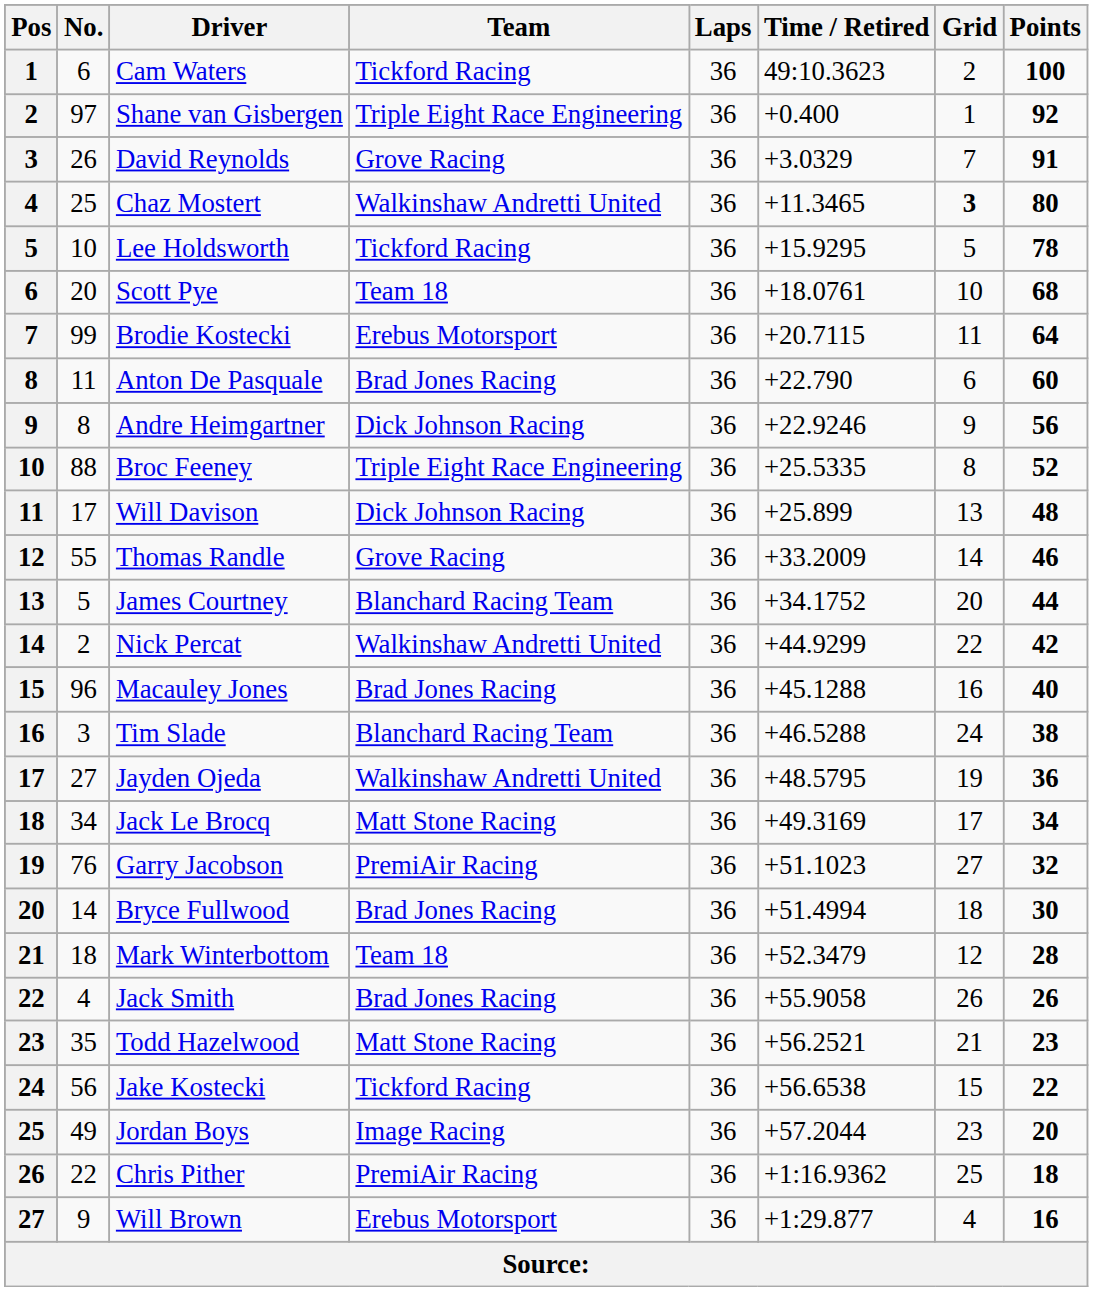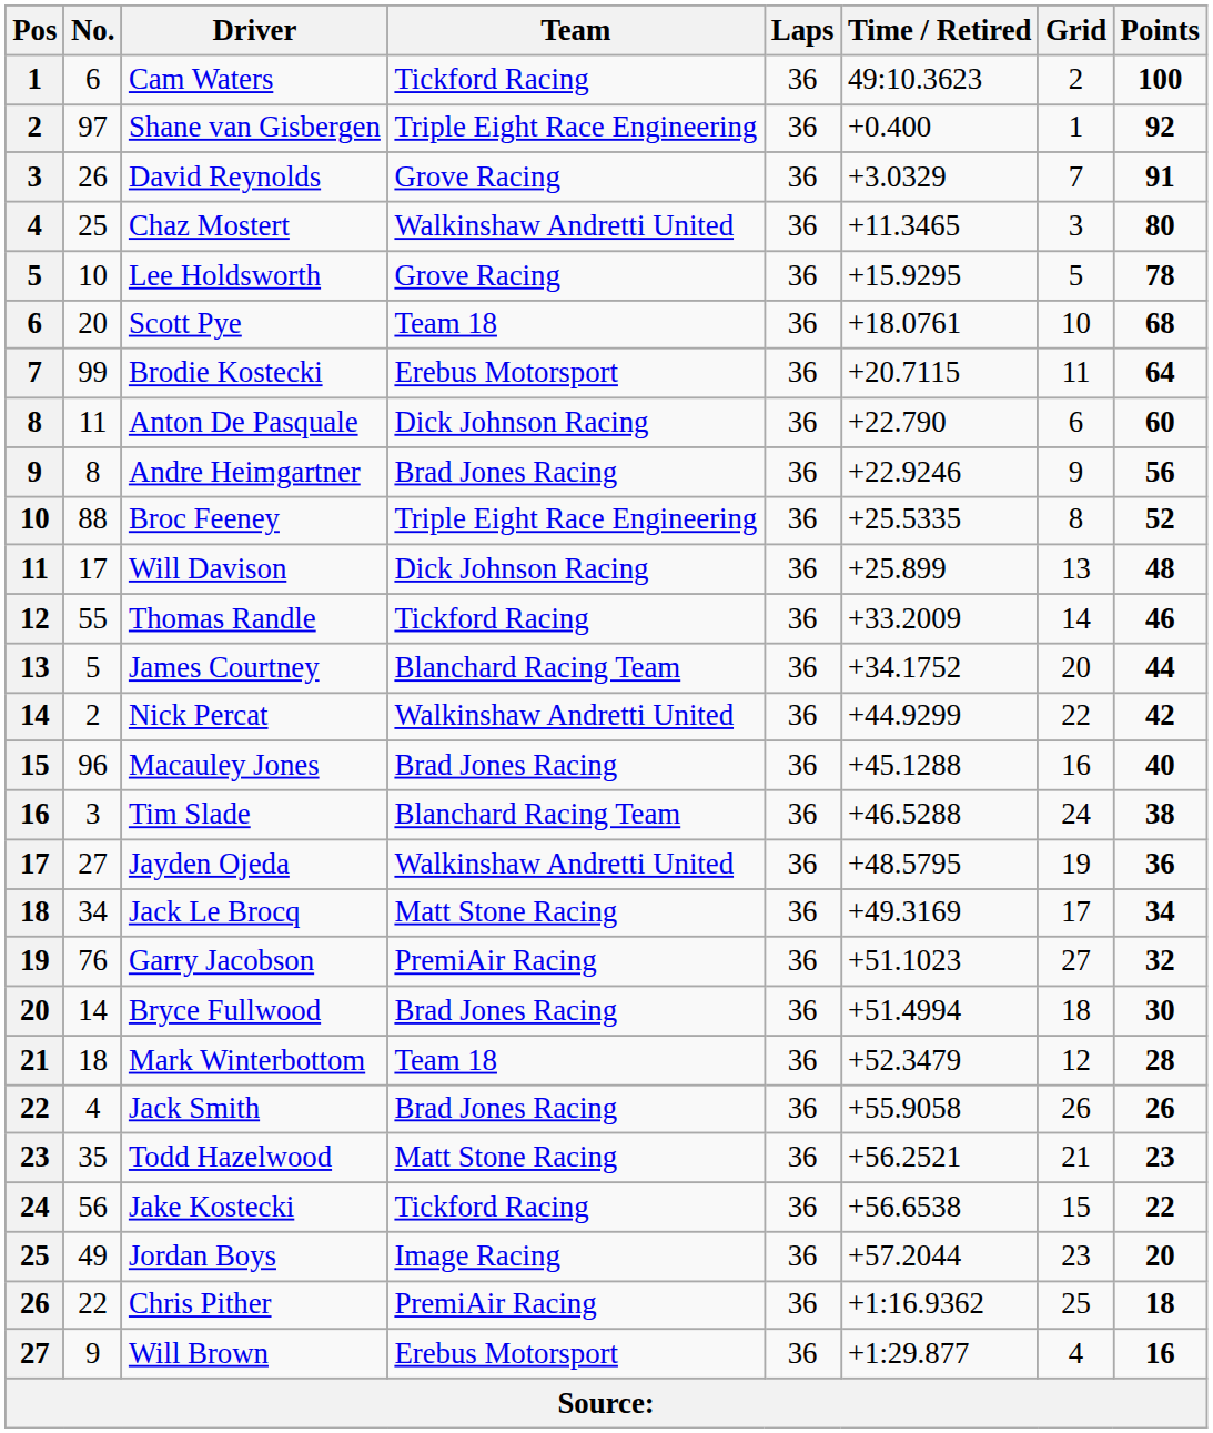Chaz Mostert | Grid: bold -> normal
Lee Holdsworth | Team: Tickford Racing -> Grove Racing
Anton De Pasquale | Team: Brad Jones Racing -> Dick Johnson Racing
Andre Heimgartner | Team: Dick Johnson Racing -> Brad Jones Racing
Thomas Randle | Team: Grove Racing -> Tickford Racing
